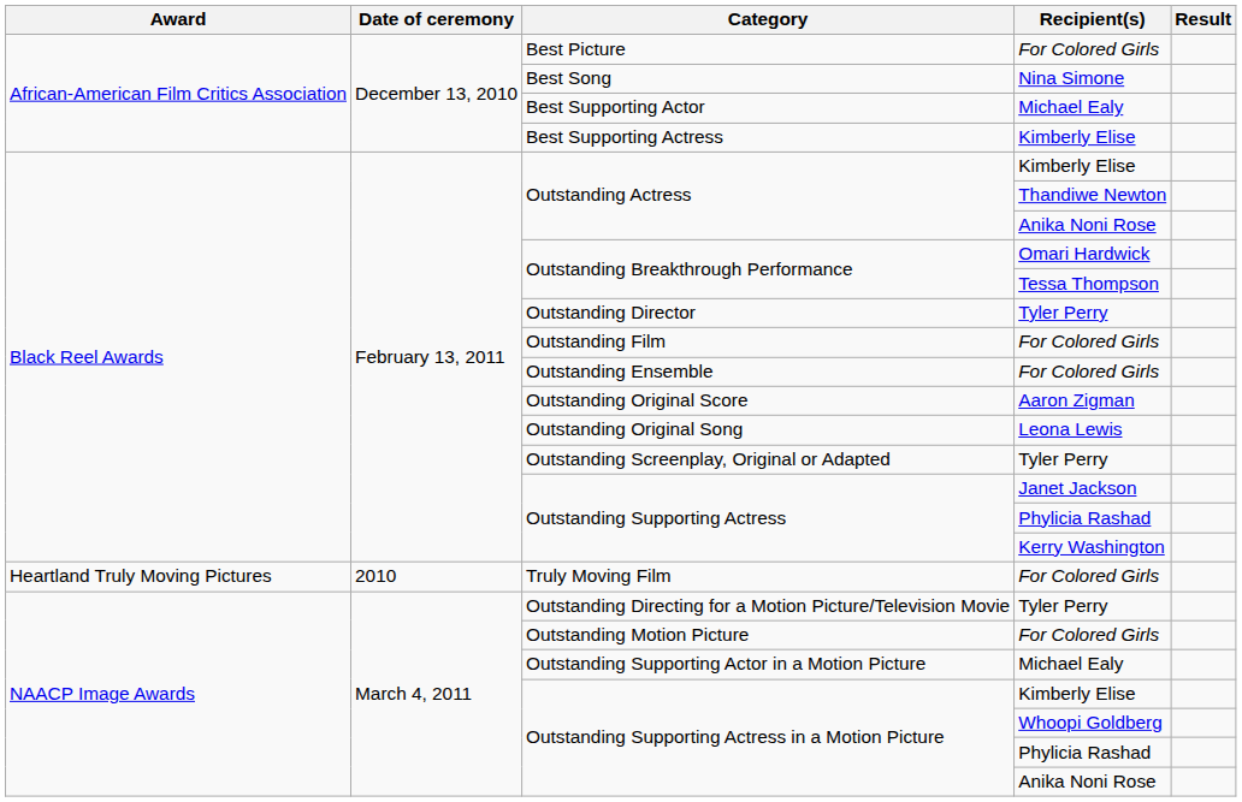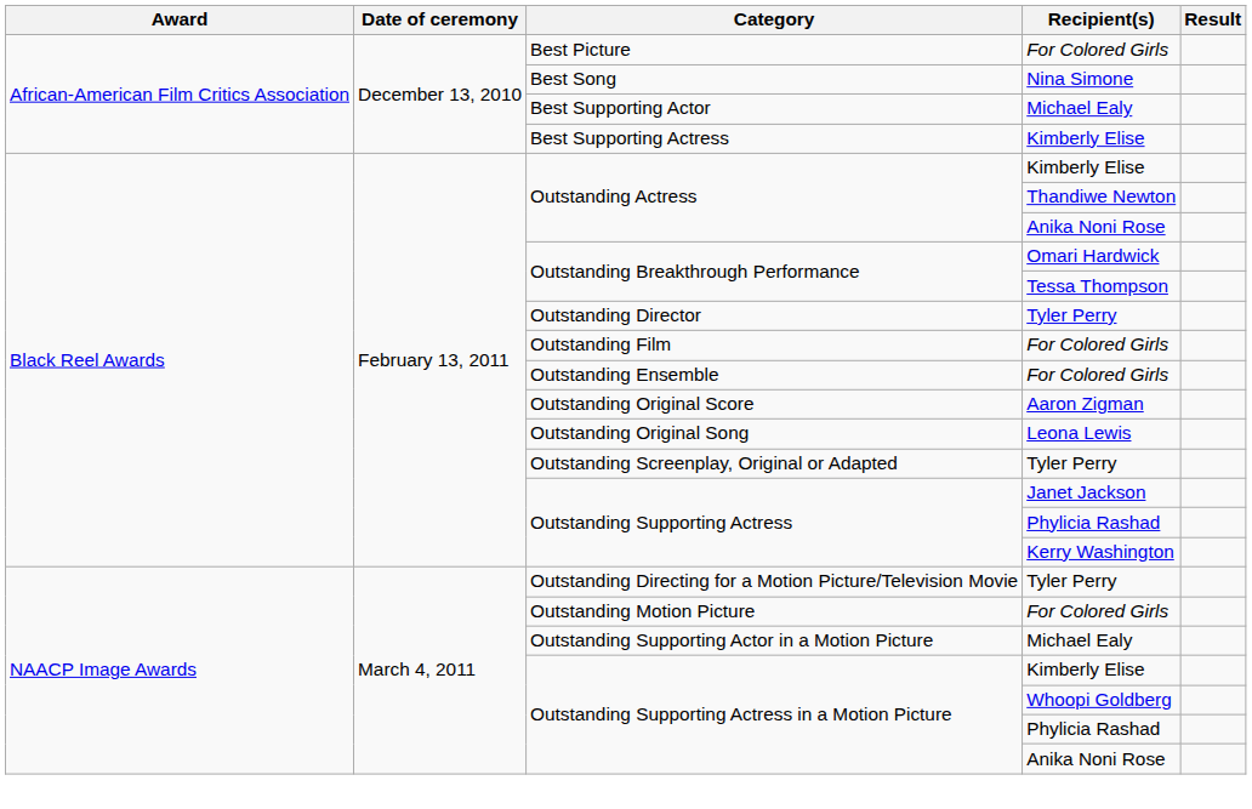- row: Heartland Truly Moving Pictures | 2010 | Truly Moving Film | For Colored Girls
